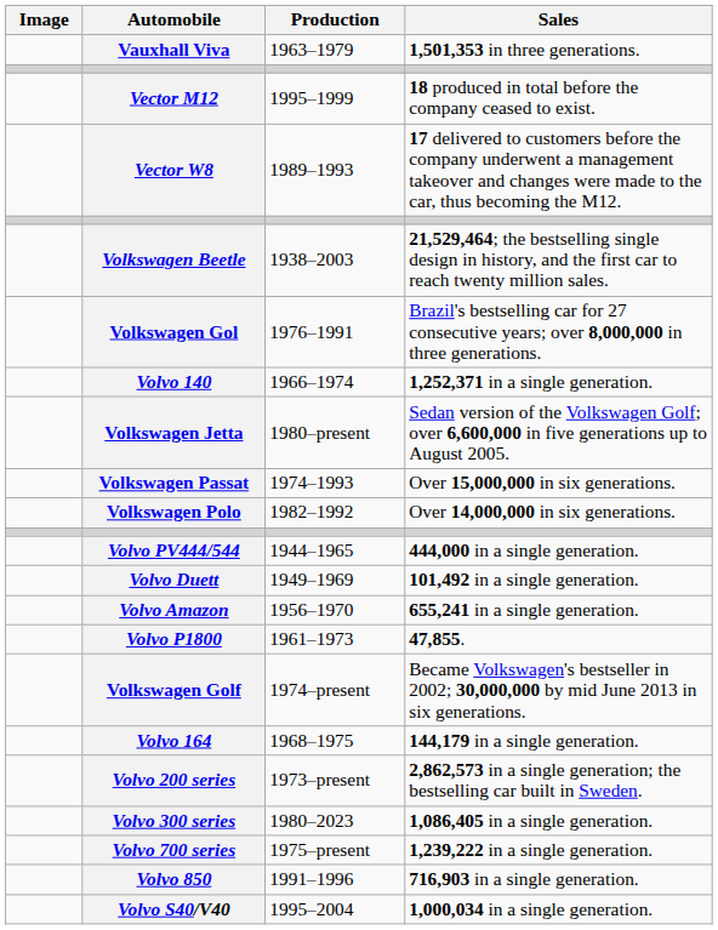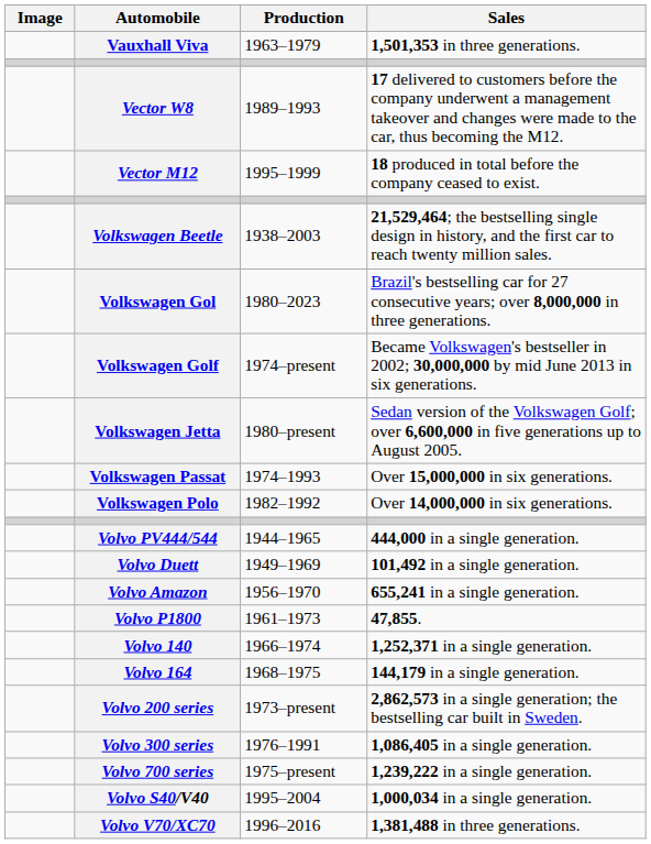rows swapped: Vector W8 <-> Vector M12
Volkswagen Gol | Production: 1976–1991 -> 1980–2023
rows swapped: Volkswagen Golf <-> Volvo 140
Volvo 300 series | Production: 1980–2023 -> 1976–1991
- row: Volvo 850 | 1991–1996 | 716,903 in a single generation.
+ row: Volvo V70/XC70 | 1996–2016 | 1,381,488 in three generations.
